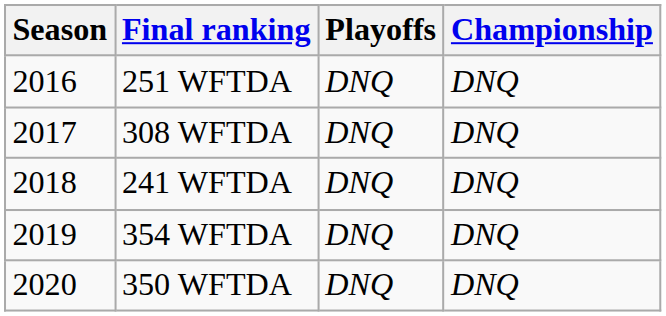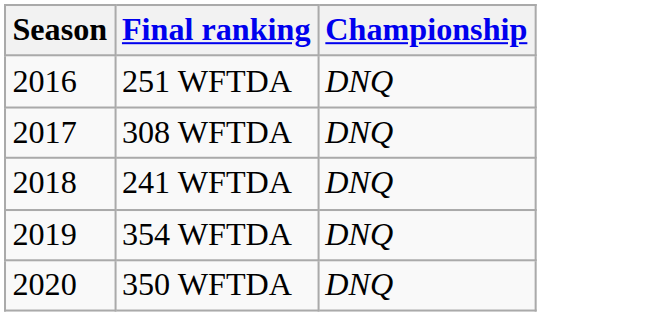- column: Playoffs | DNQ | DNQ | DNQ | DNQ | DNQ
